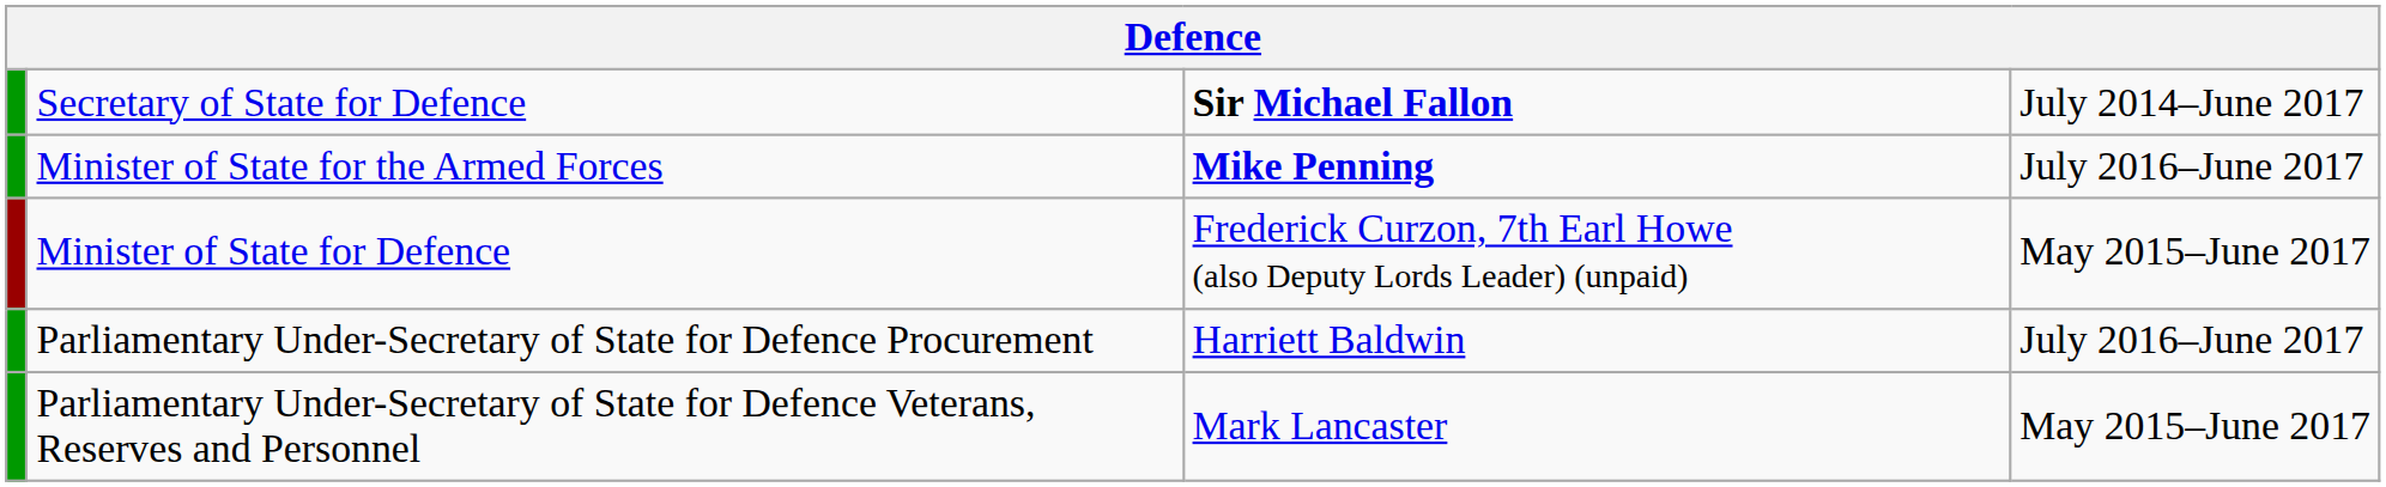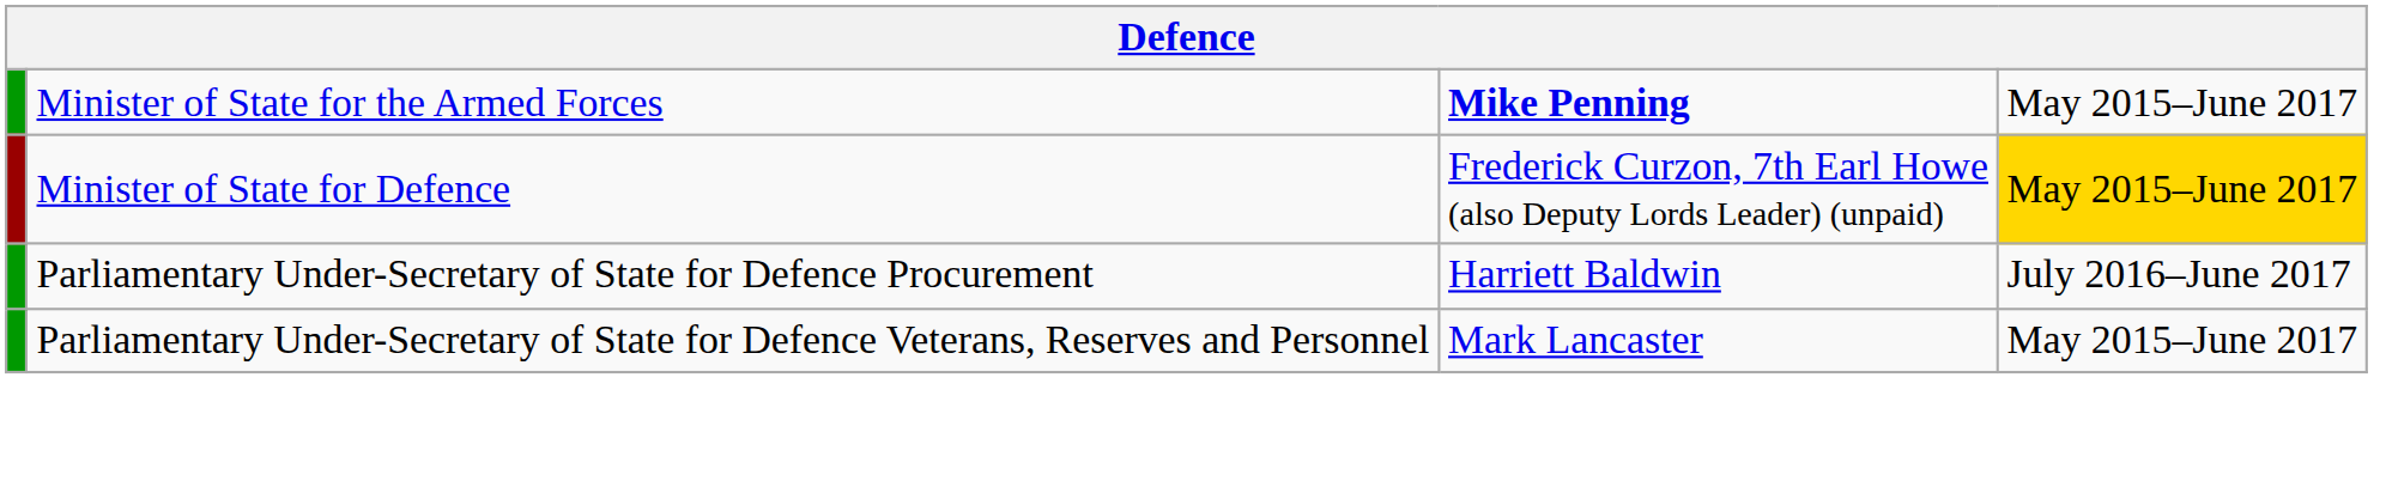- row: Secretary of State for Defence | Sir Michael Fallon | July 2014–June 2017
Minister of State for the Armed Forces | column 4: July 2016–June 2017 -> May 2015–June 2017
Minister of State for Defence | column 4: no background -> gold background
